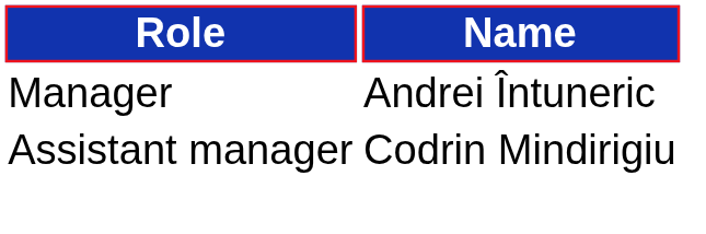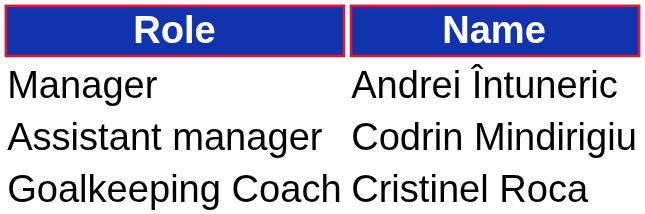+ row: Goalkeeping Coach | Cristinel Roca
